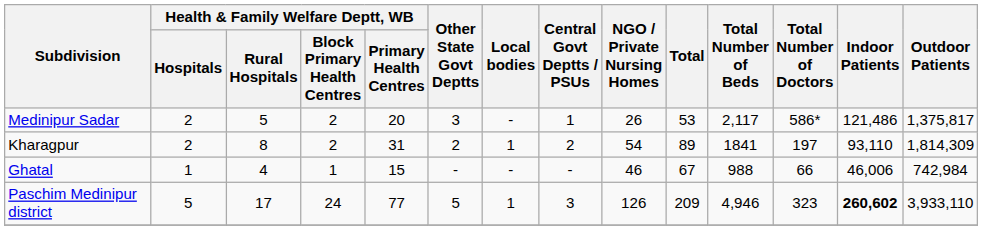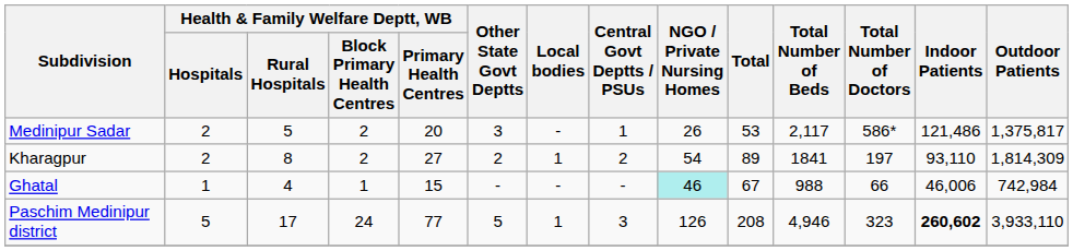Kharagpur | Health & Family Welfare Deptt, WB / Primary Health Centres: 31 -> 27
Ghatal | NGO / Private Nursing Homes: no background -> paleturquoise background
Paschim Medinipur district | Total: 209 -> 208
